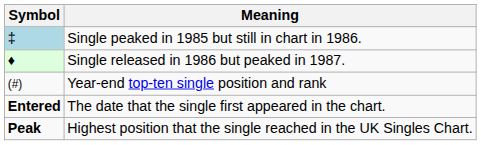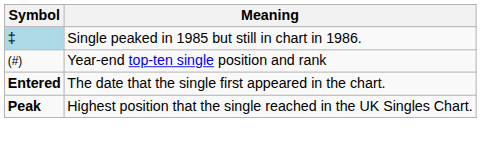- row: ♦ | Single released in 1986 but peaked in 1987.
